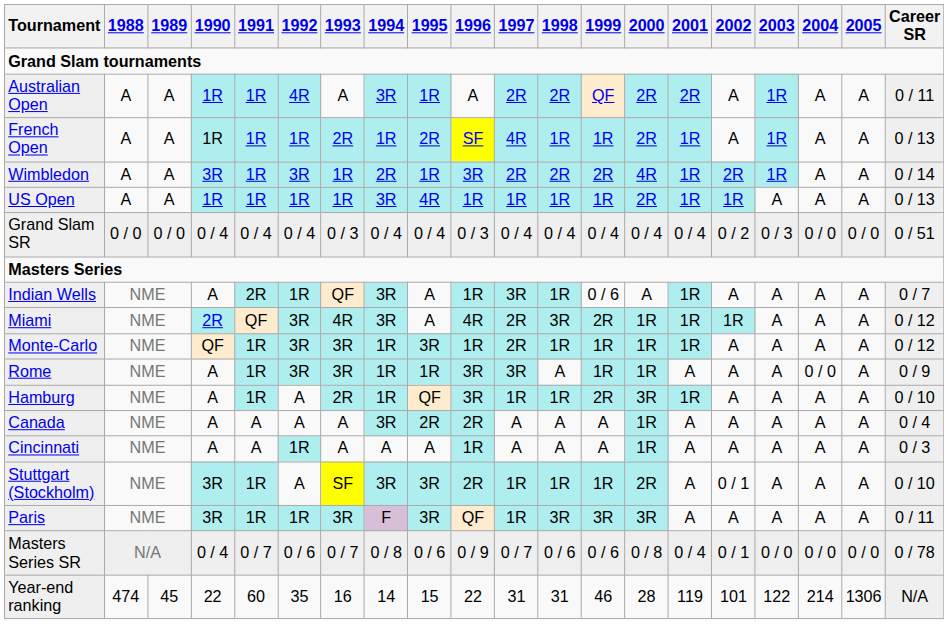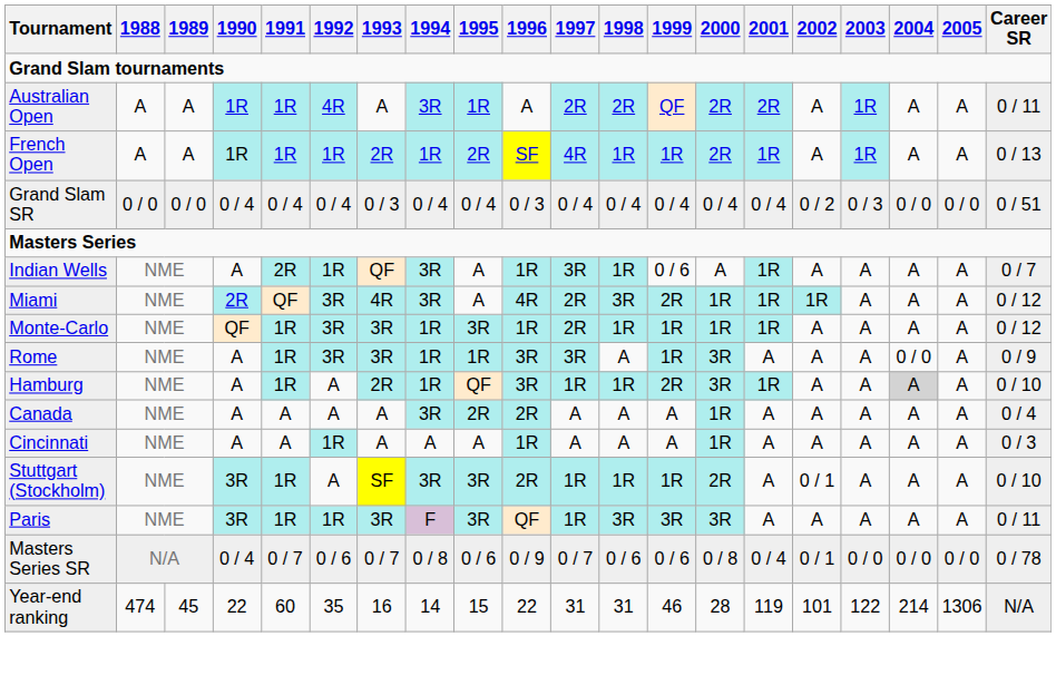- row: Wimbledon | A | A | 3R | 1R | 3R | 1R | 2R | 1R | 3R | 2R | 2R | 2R | 4R | 1R | 2R | 1R | A | A | 0 / 14
- row: US Open | A | A | 1R | 1R | 1R | 1R | 3R | 4R | 1R | 1R | 1R | 1R | 2R | 1R | 1R | A | A | A | 0 / 13
Rome | 2000: 1R -> 3R
Hamburg | 2004: no background -> lightgrey background
